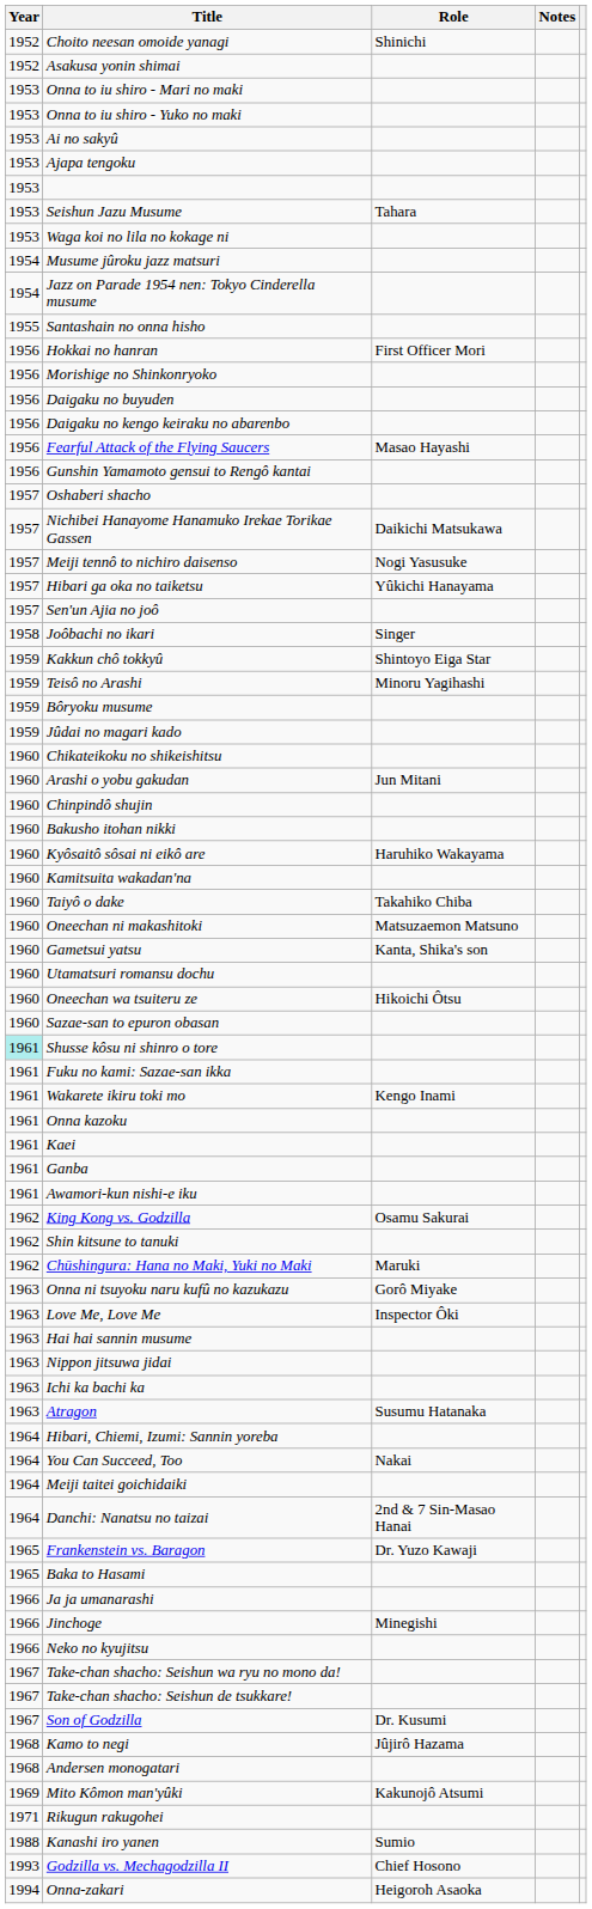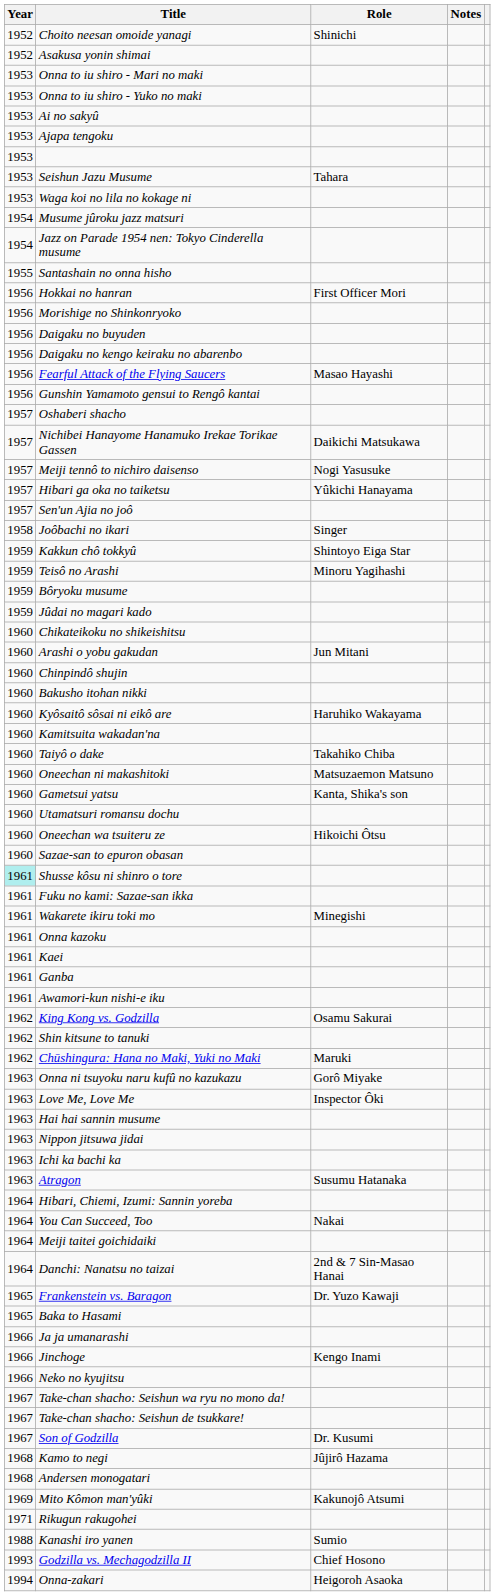Wakarete ikiru toki mo | Role: Kengo Inami -> Minegishi
Jinchoge | Role: Minegishi -> Kengo Inami
